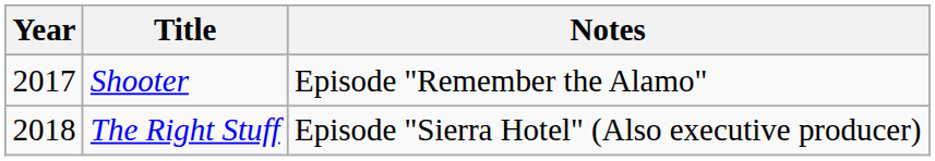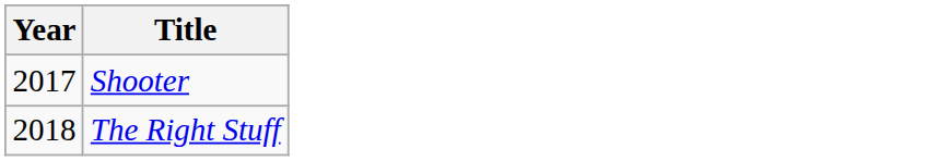- column: Notes | Episode "Remember the Alamo" | Episode "Sierra Hotel" (Also executive producer)
